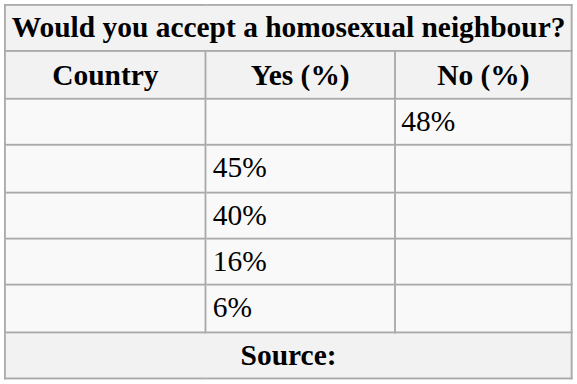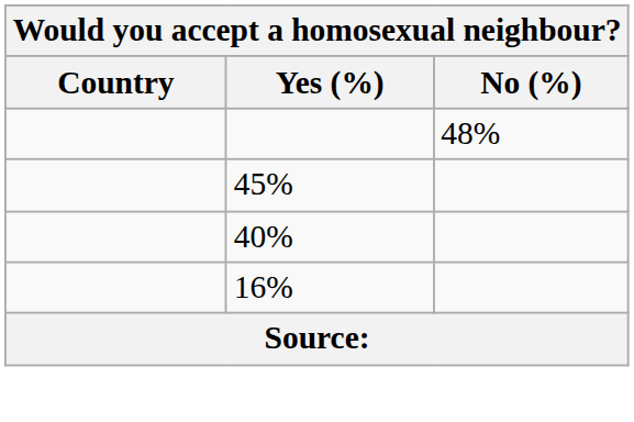- row: 6%
